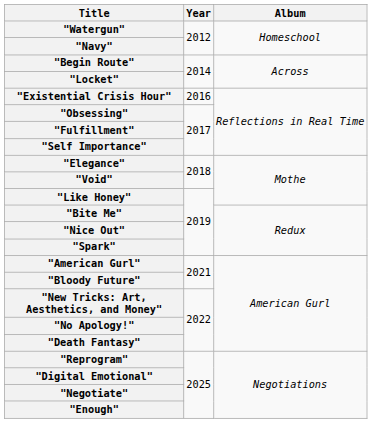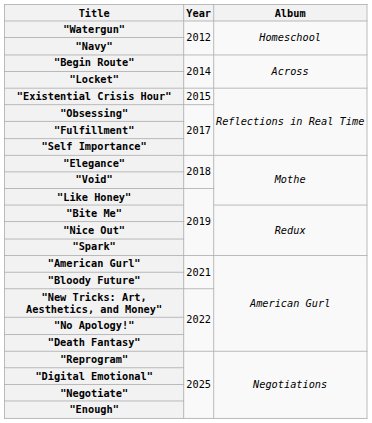"Existential Crisis Hour" | Year: 2016 -> 2015
